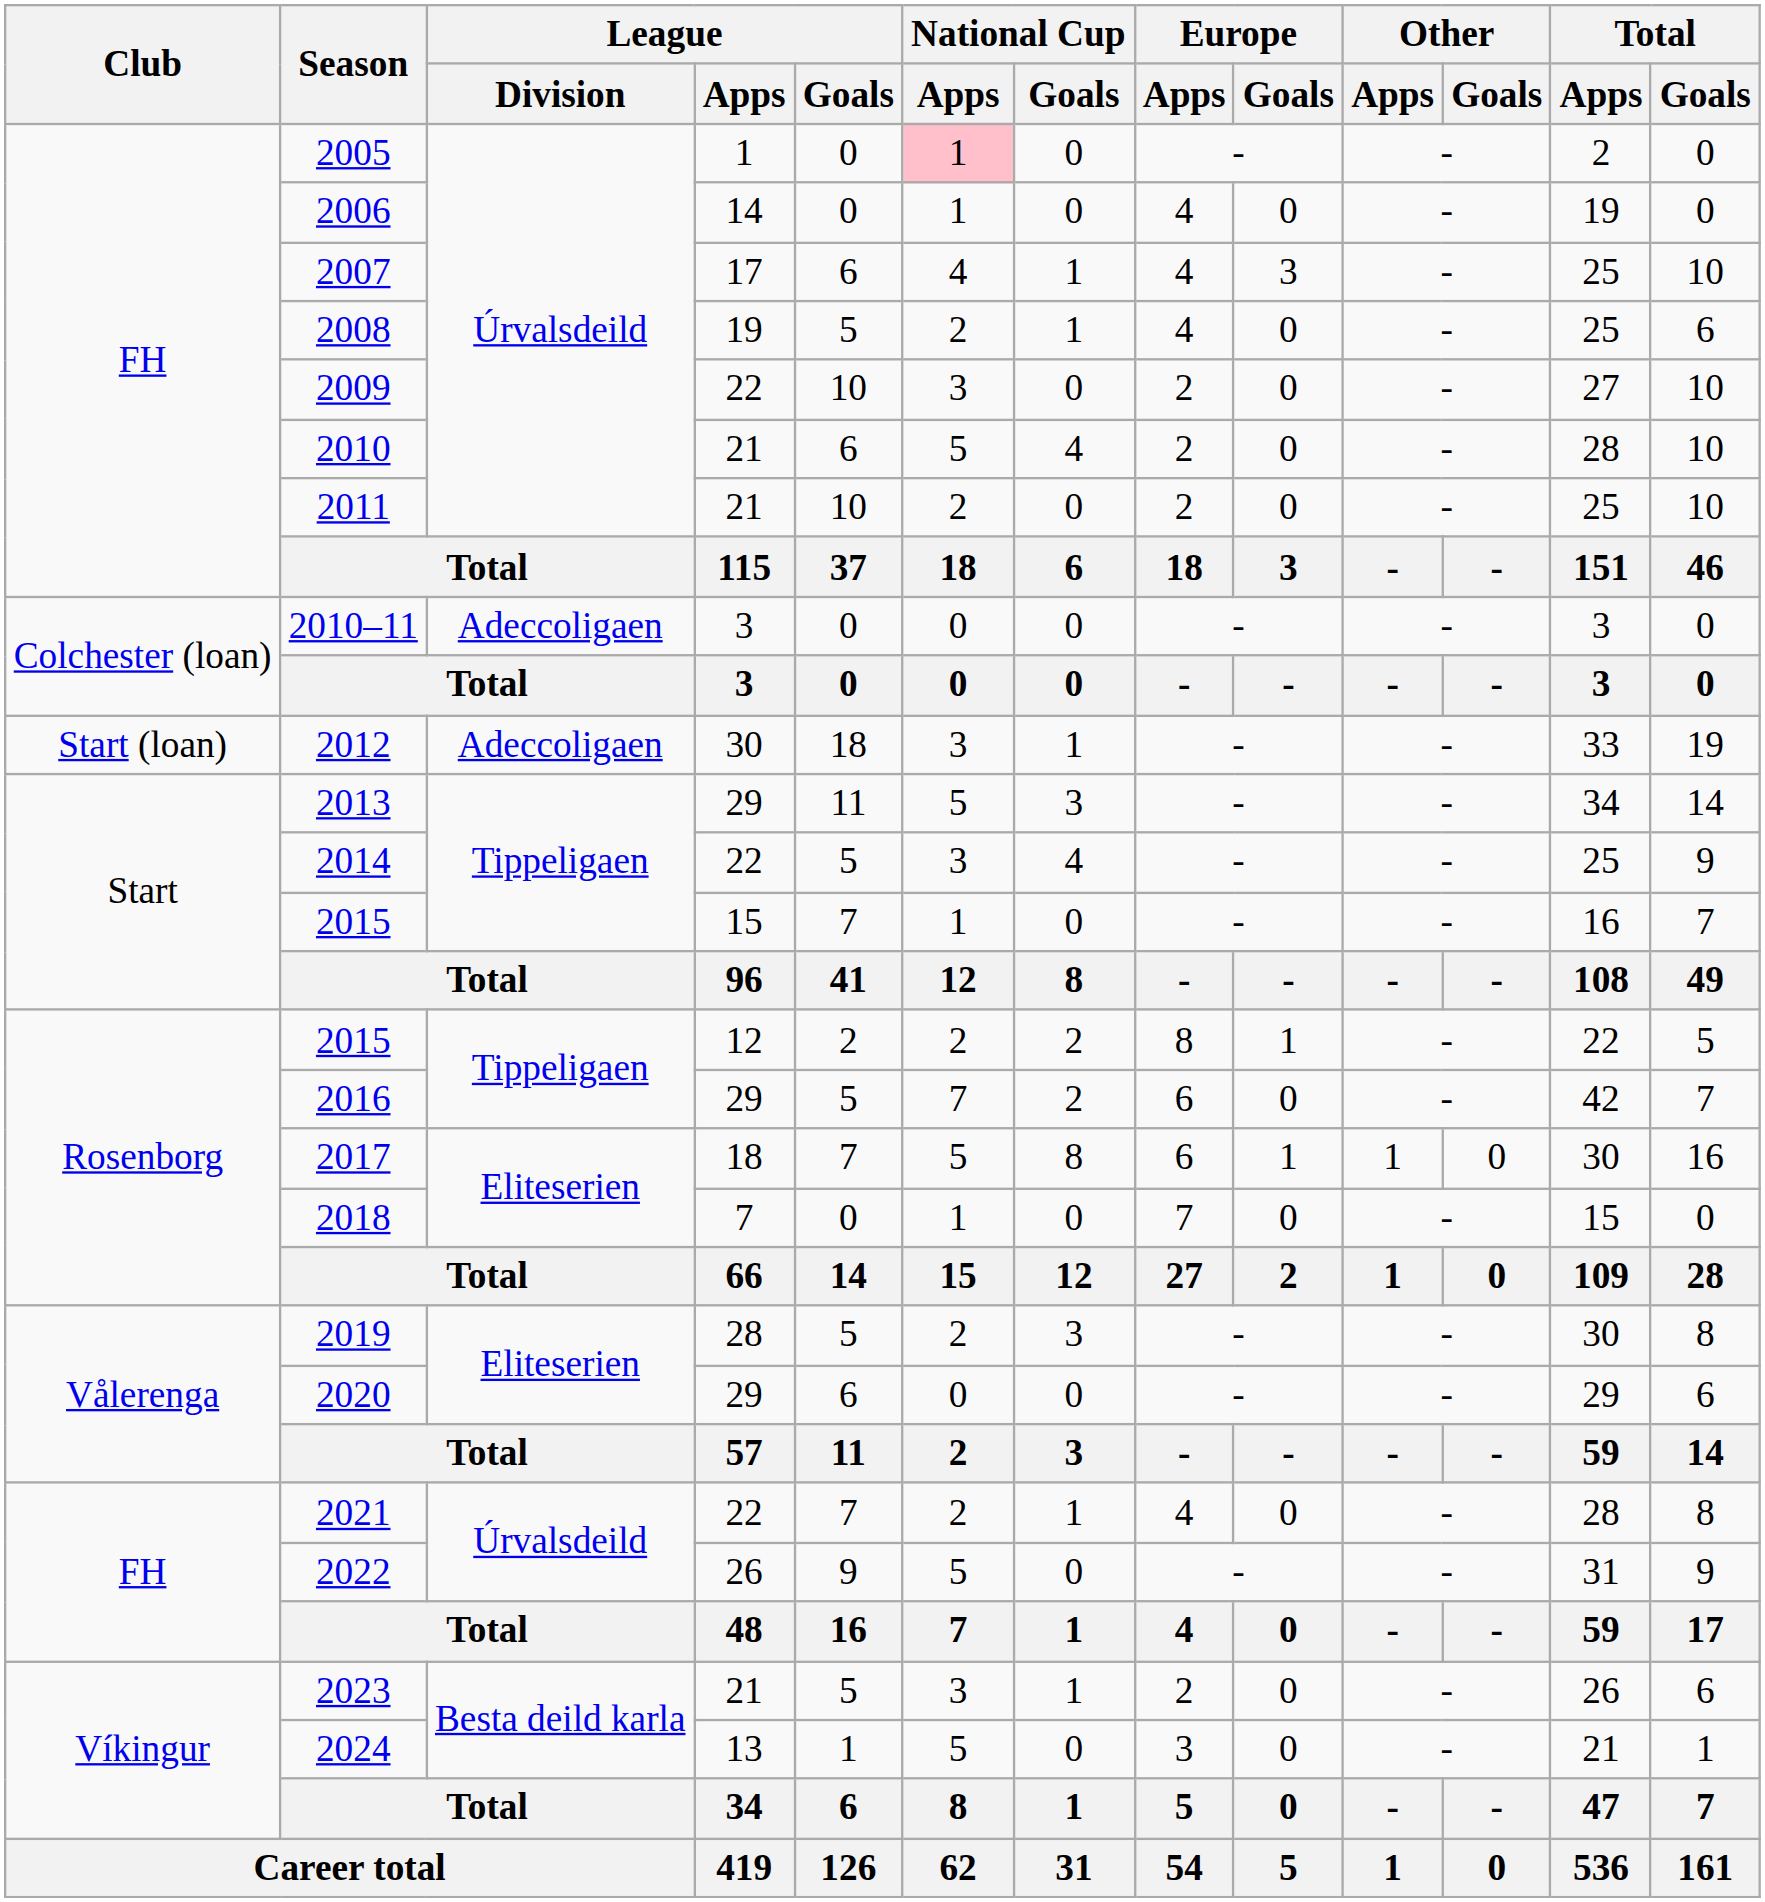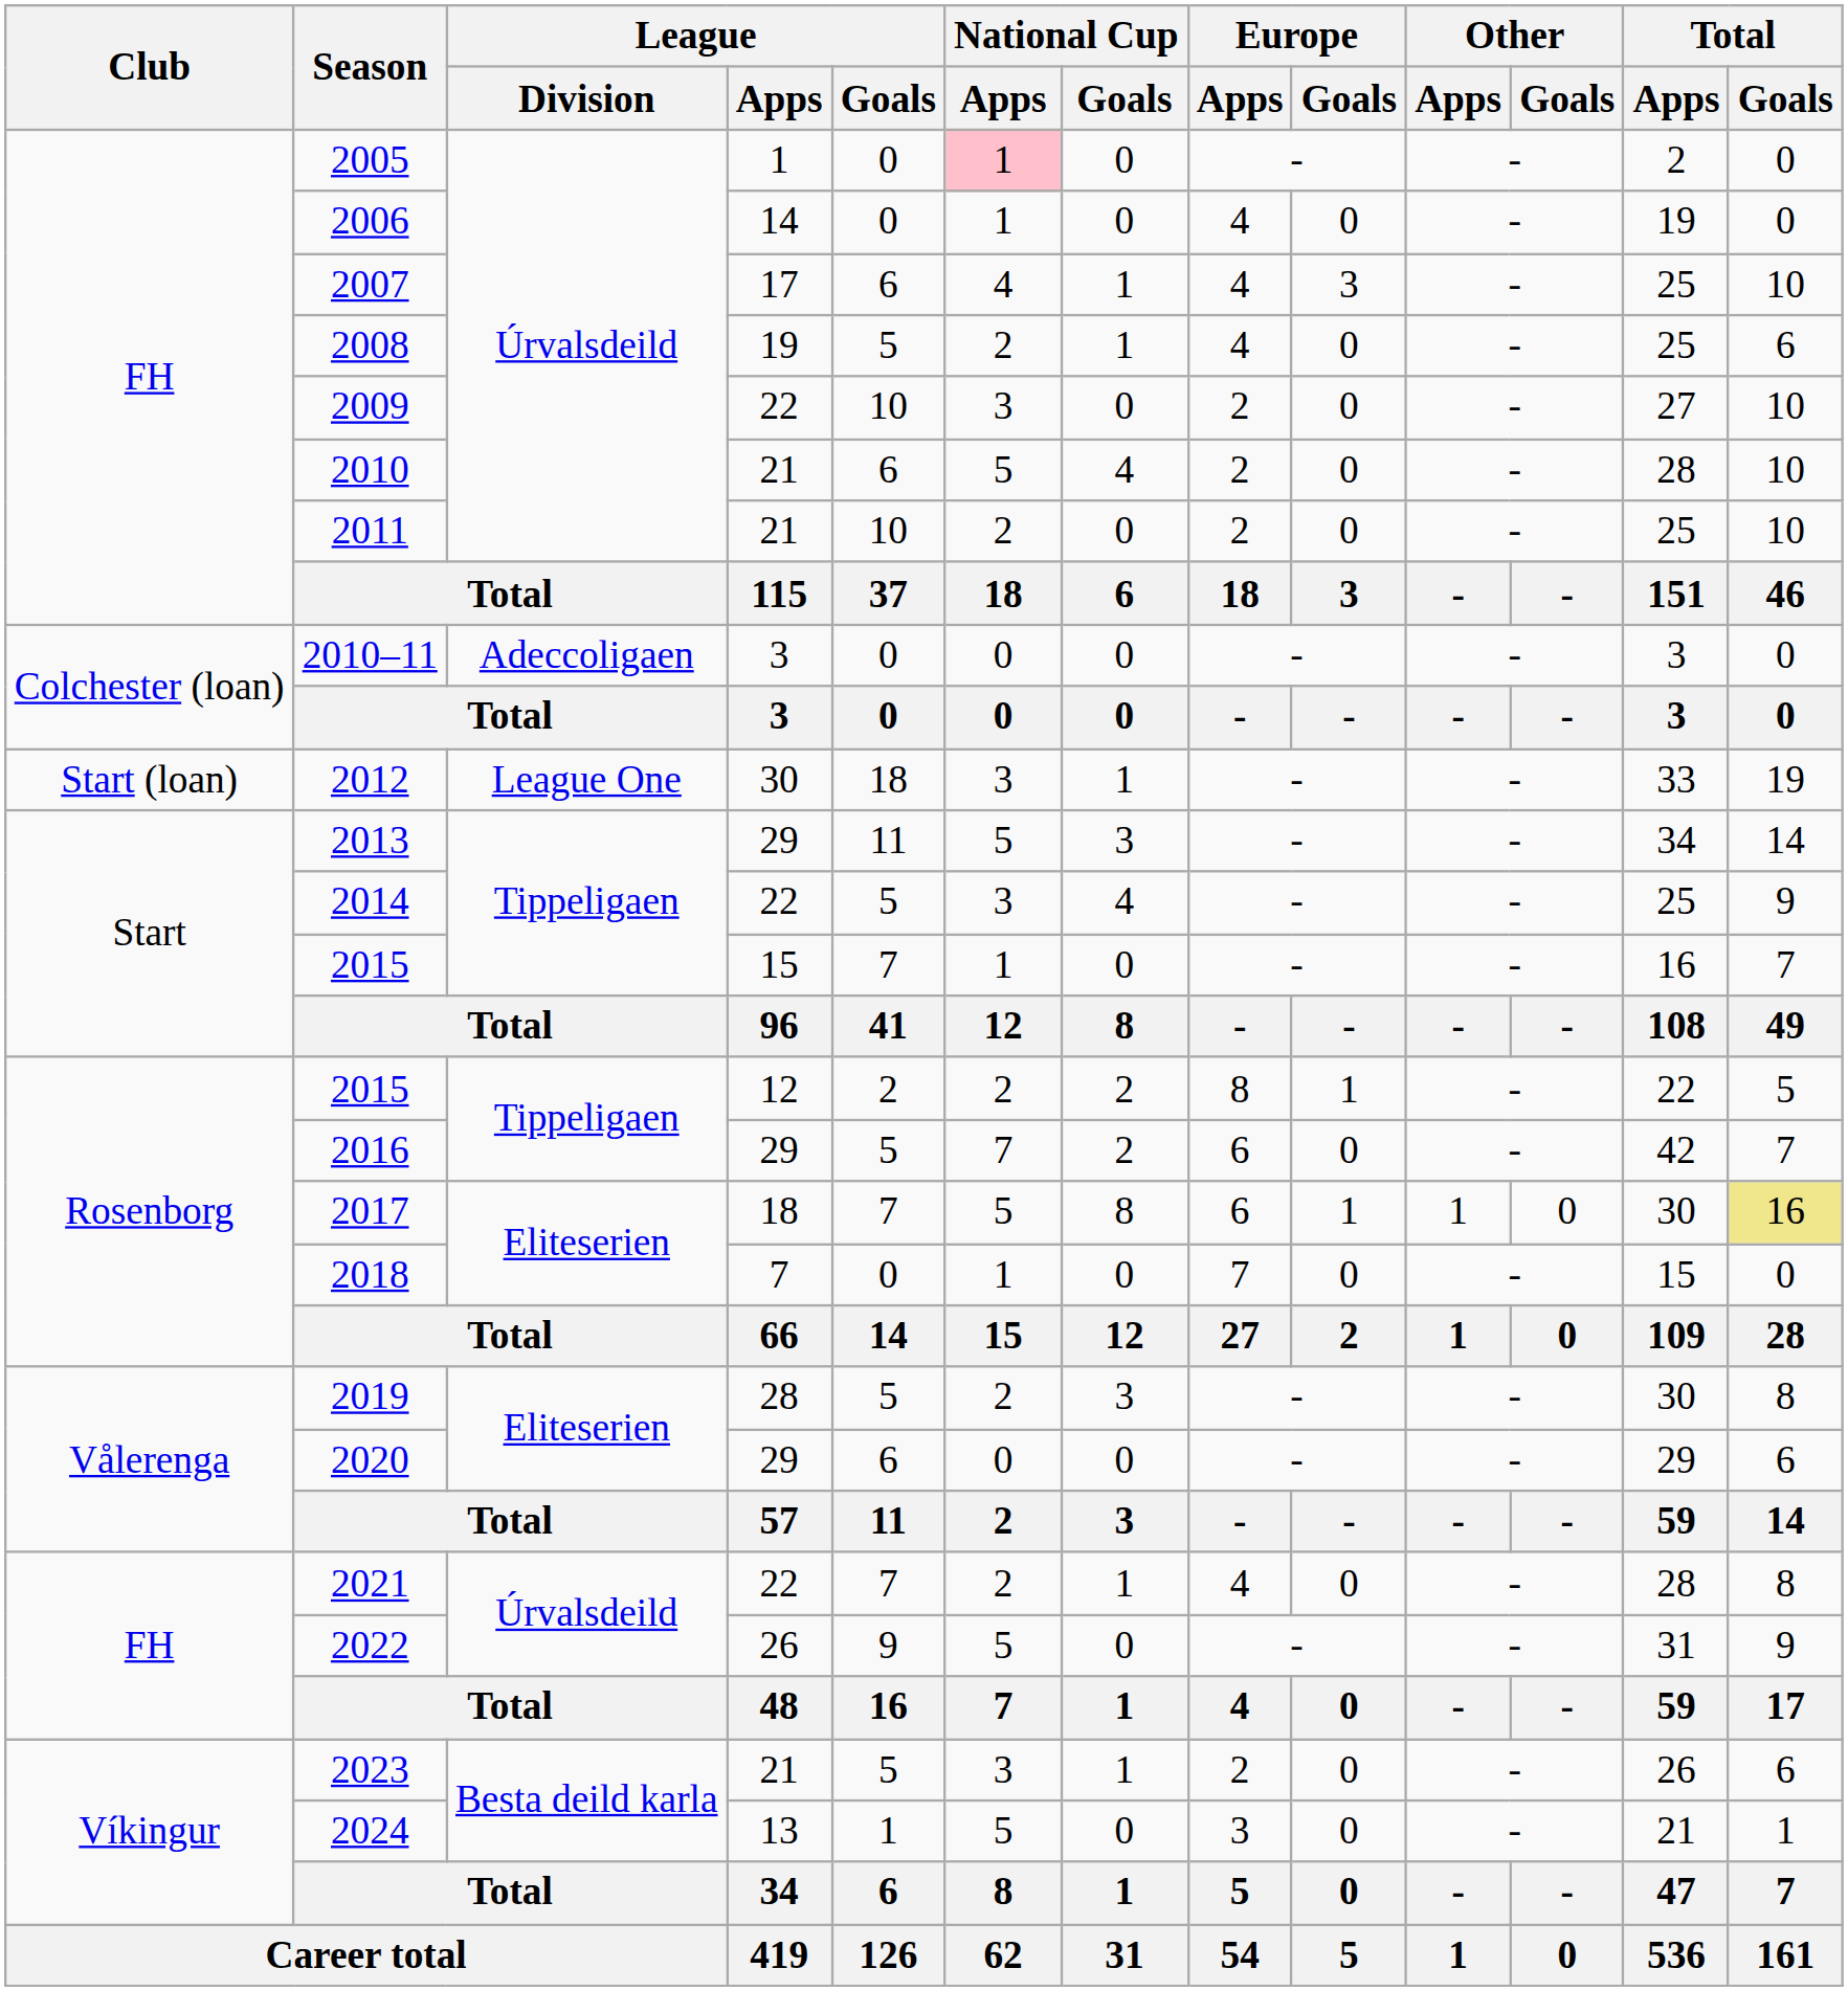2012 | League / Division: Adeccoligaen -> League One
2017 | Total / Goals: no background -> khaki background
